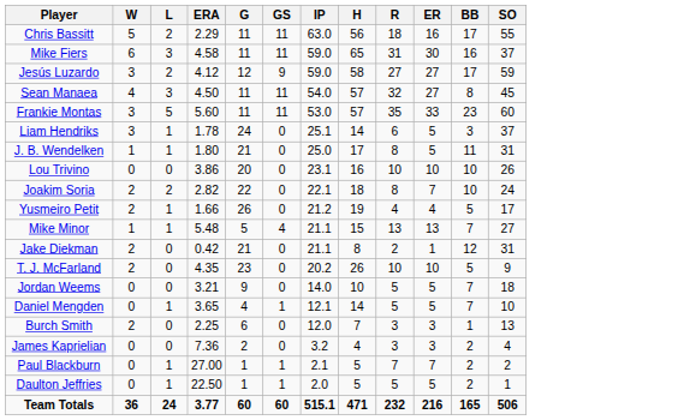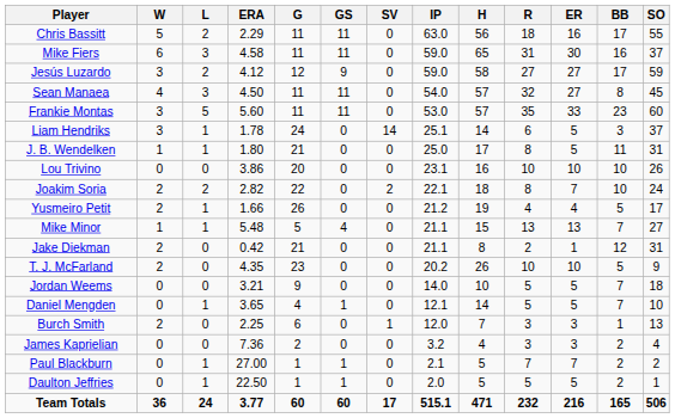+ column: SV | 0 | 0 | 0 | 0 | 0 | 14 | 0 | 0 | 2 | 0 | 0 | 0 | 0 | 0 | 0 | 1 | 0 | 0 | 0 | 17
